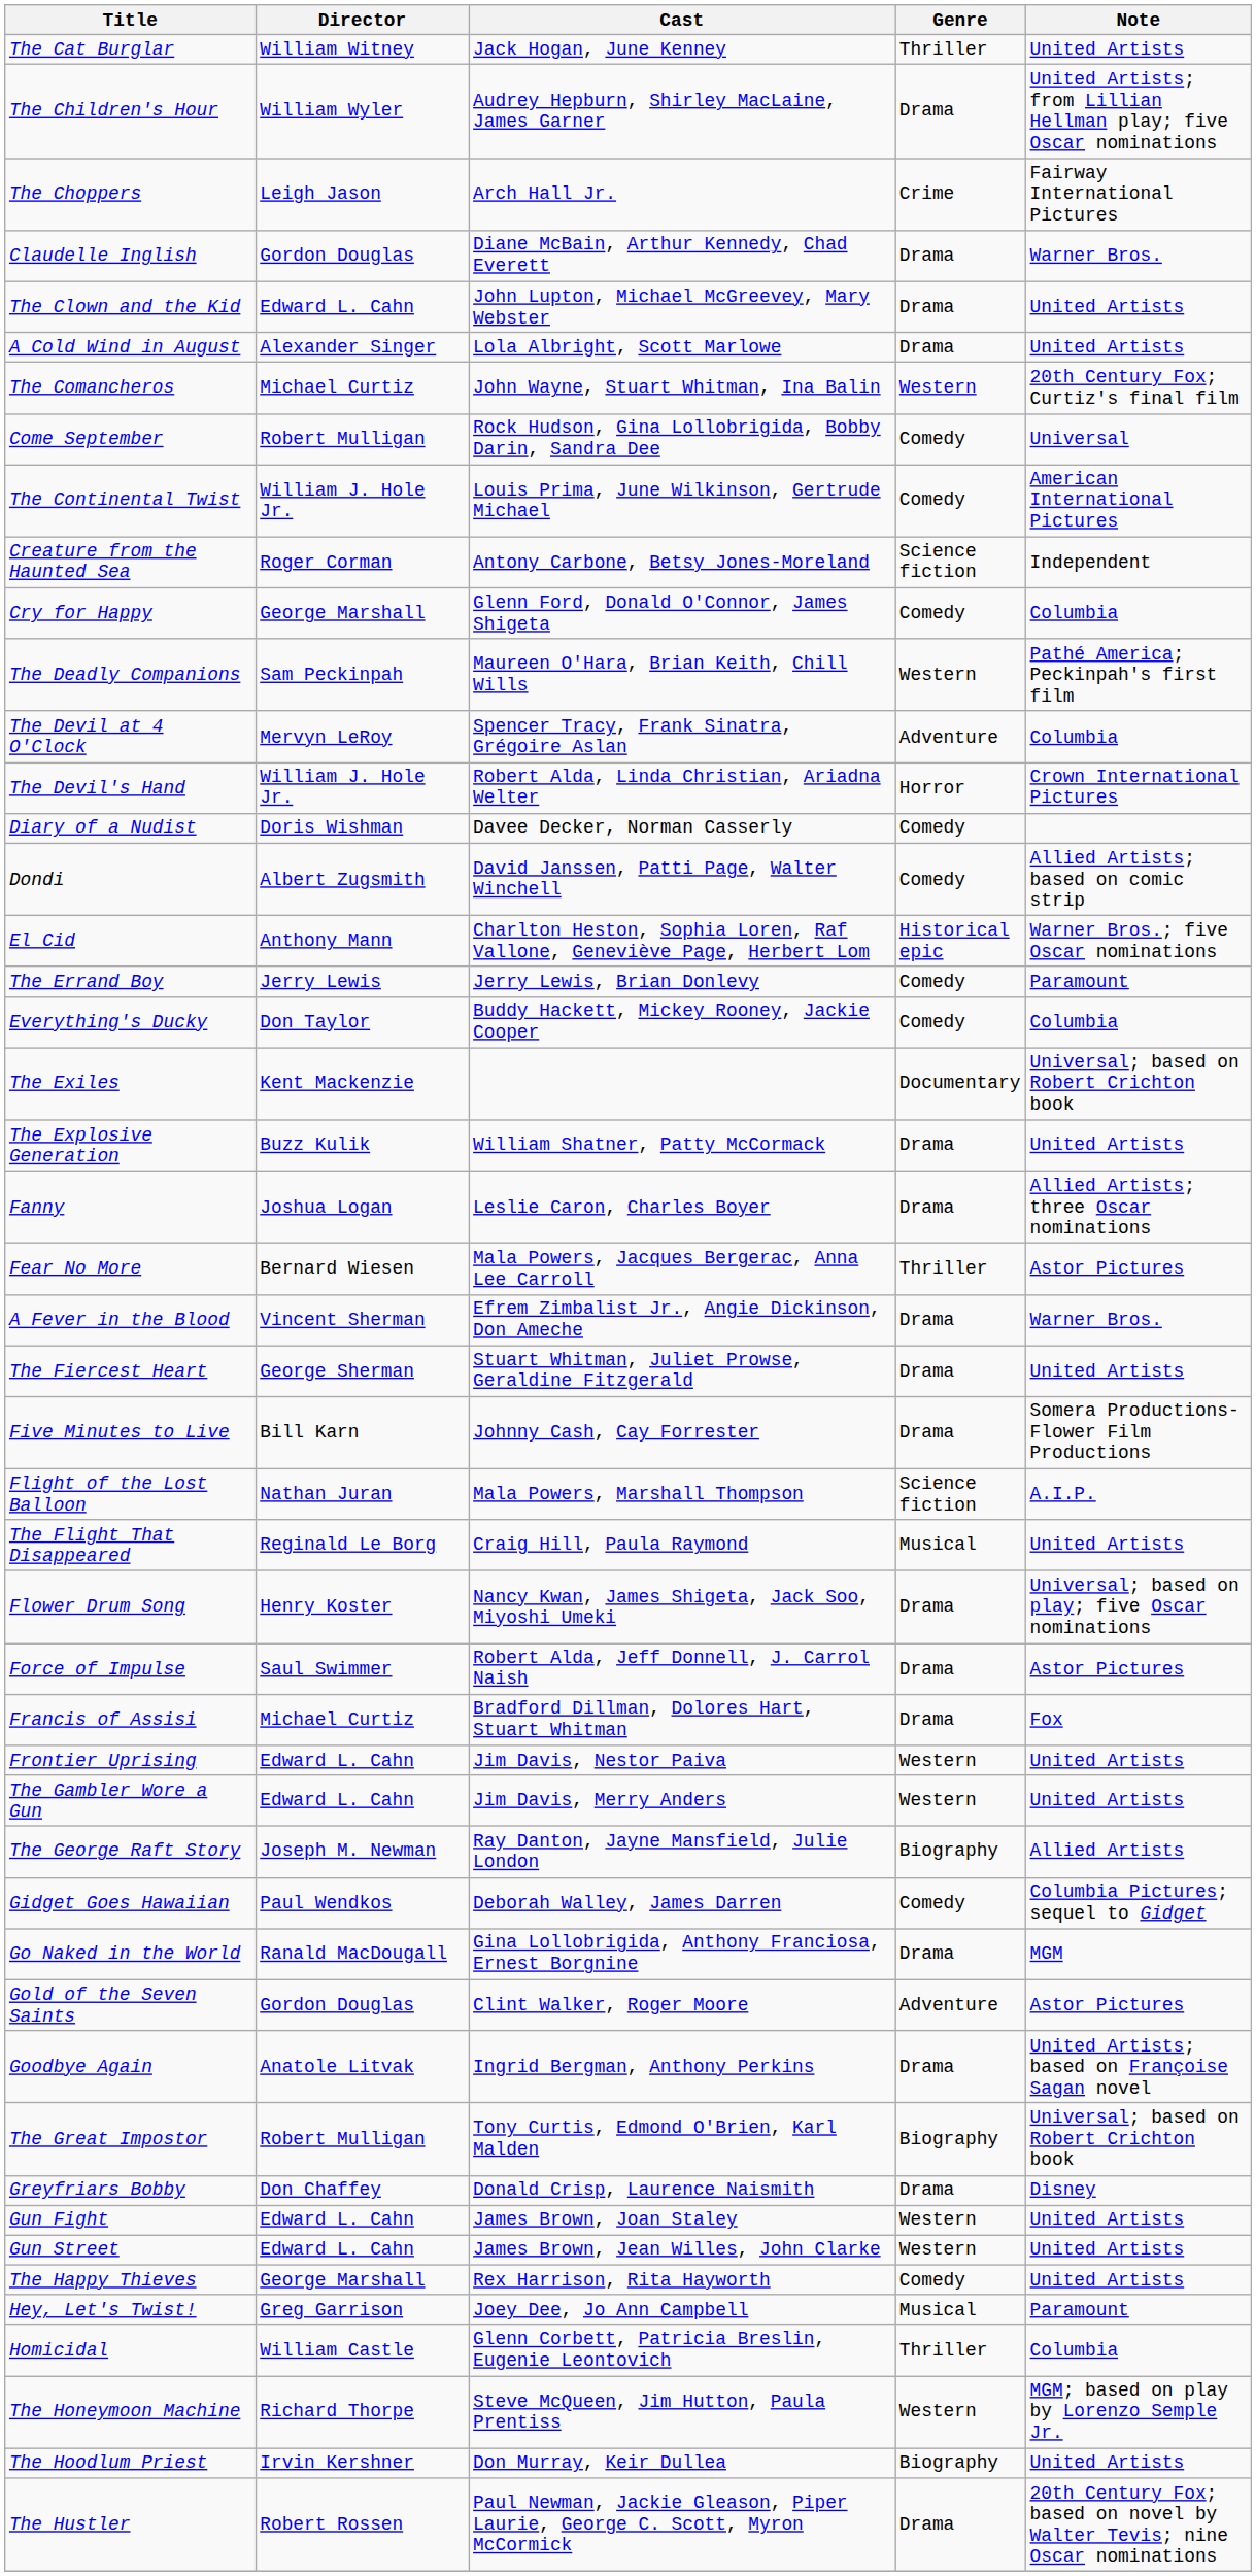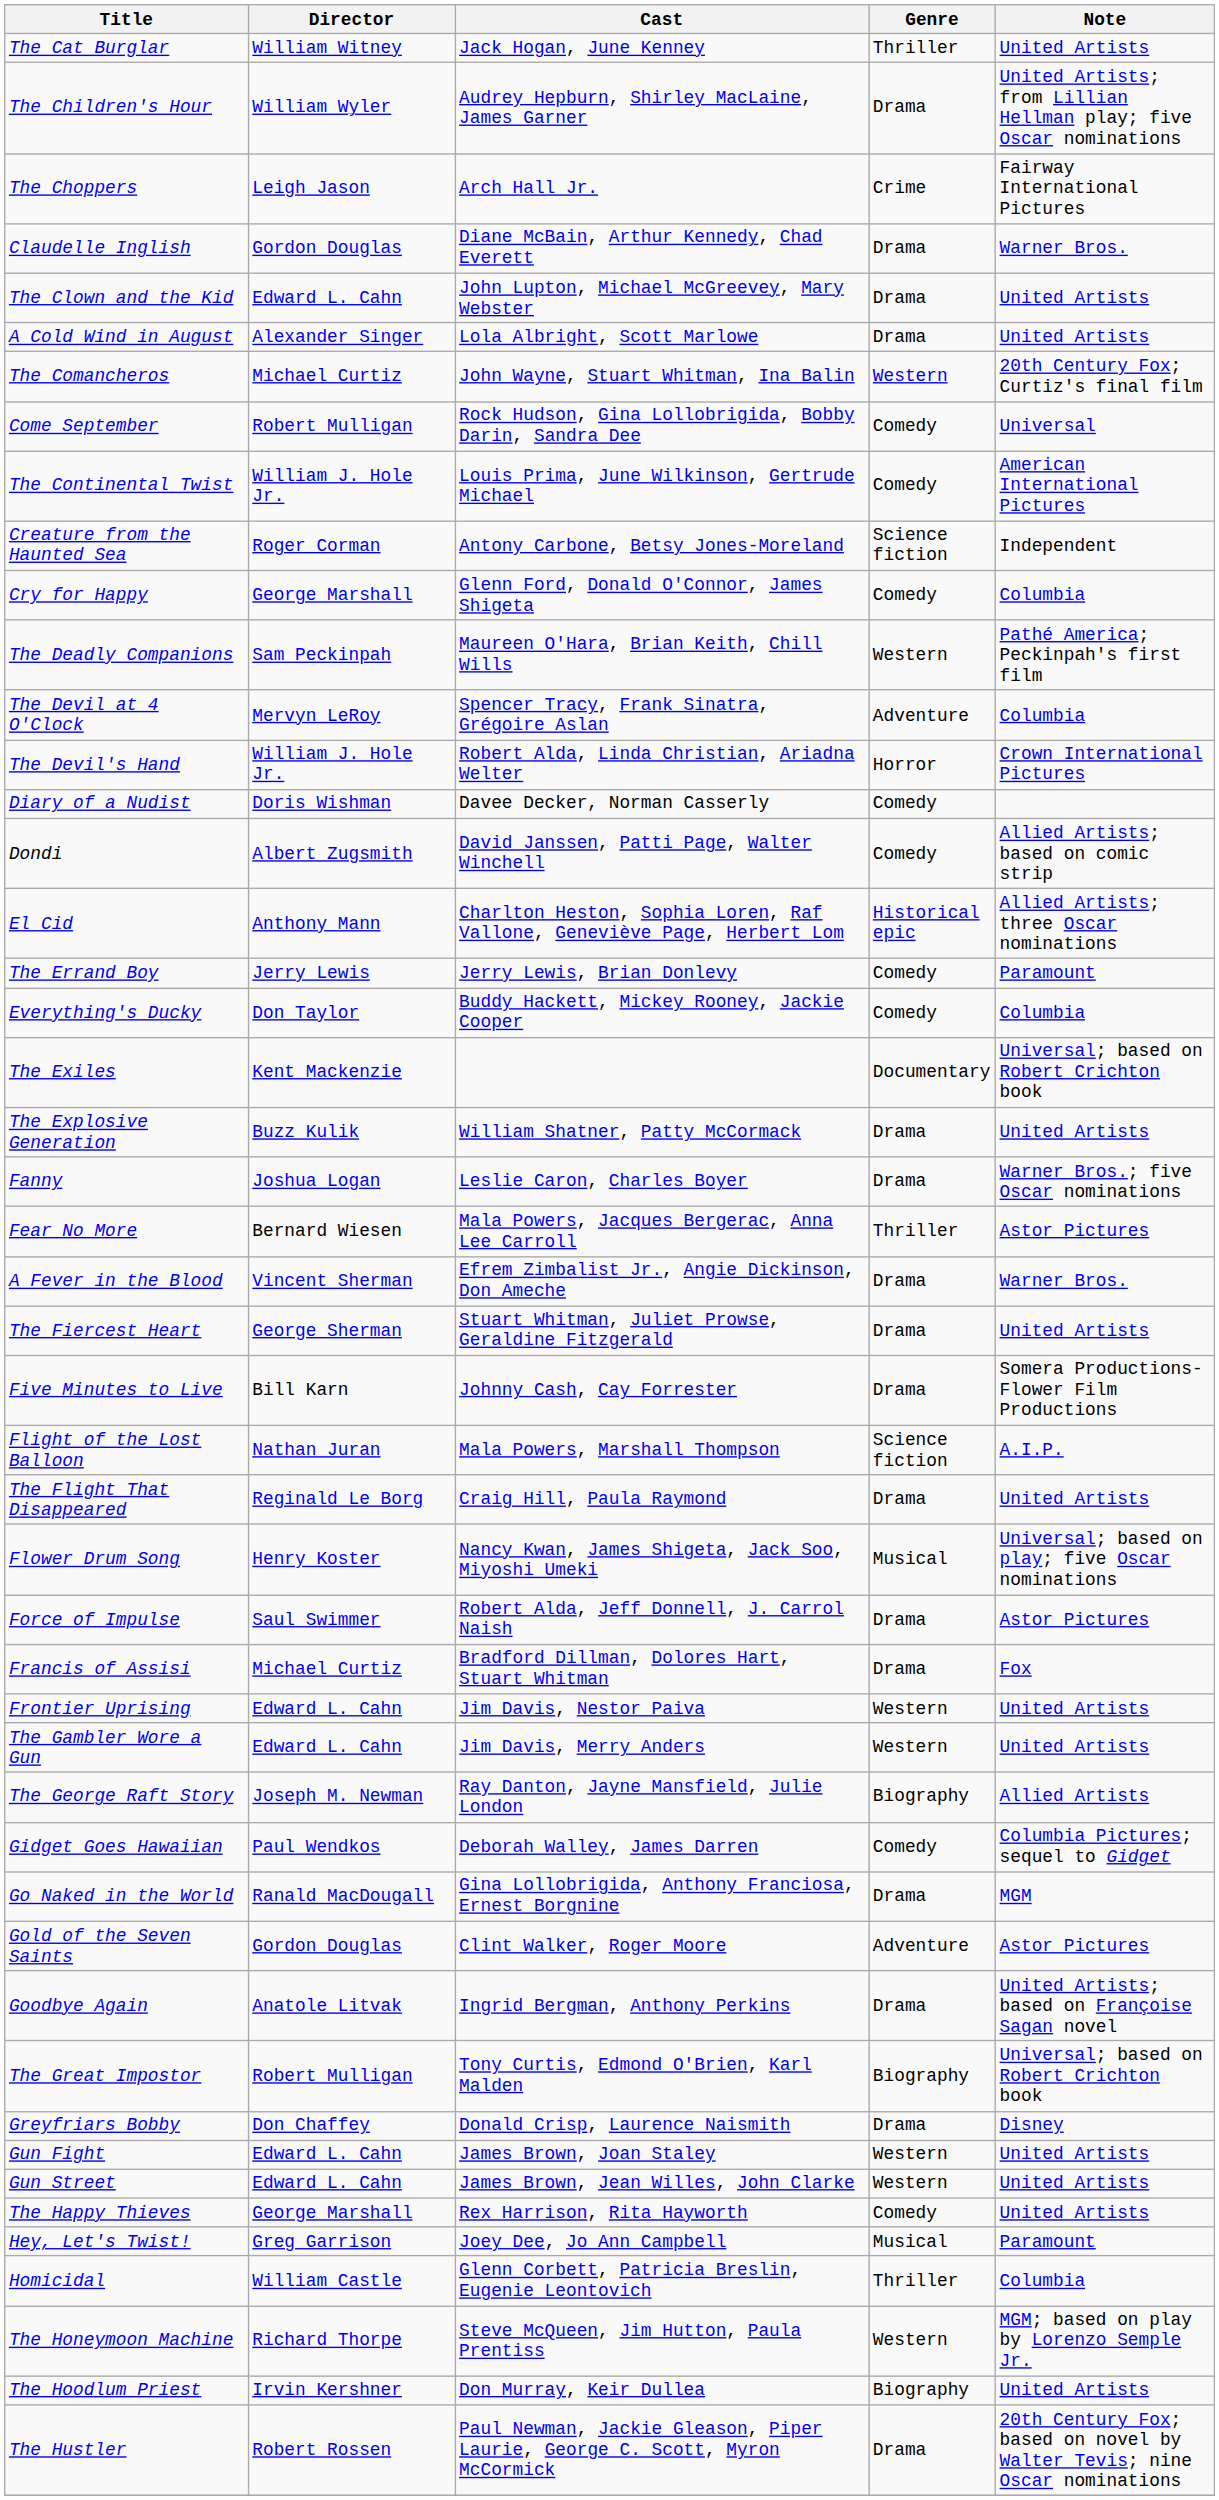El Cid | Note: Warner Bros.; five Oscar nominations -> Allied Artists; three Oscar nominations
Fanny | Note: Allied Artists; three Oscar nominations -> Warner Bros.; five Oscar nominations
The Flight That Disappeared | Genre: Musical -> Drama
Flower Drum Song | Genre: Drama -> Musical
